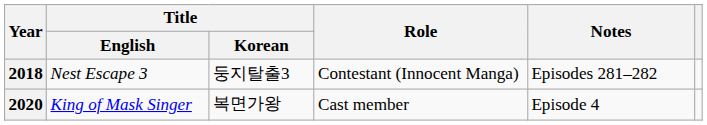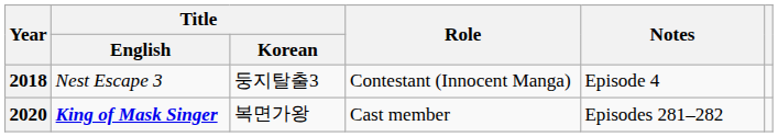2018 | Notes: Episodes 281–282 -> Episode 4
2020 | Title / English: normal -> bold
2020 | Notes: Episode 4 -> Episodes 281–282
